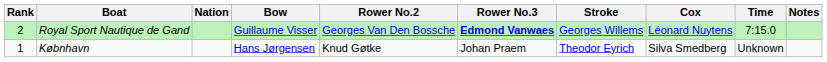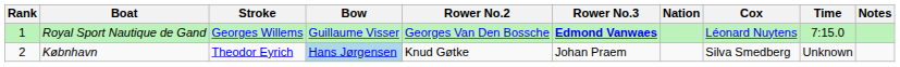columns swapped: Nation <-> Stroke
Royal Sport Nautique de Gand | Rank: 2 -> 1
Købnhavn | Rank: 1 -> 2
Købnhavn | Bow: no background -> lightblue background
